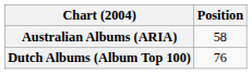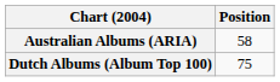Dutch Albums (Album Top 100) | Position: 76 -> 75
